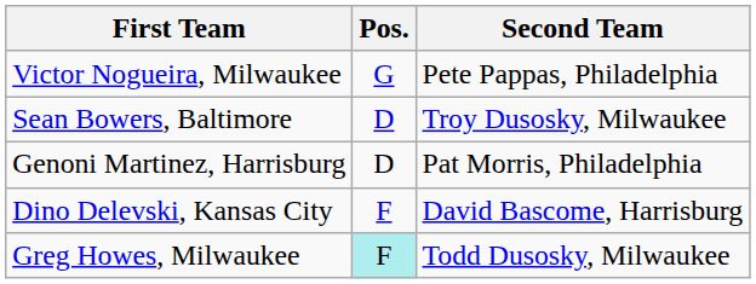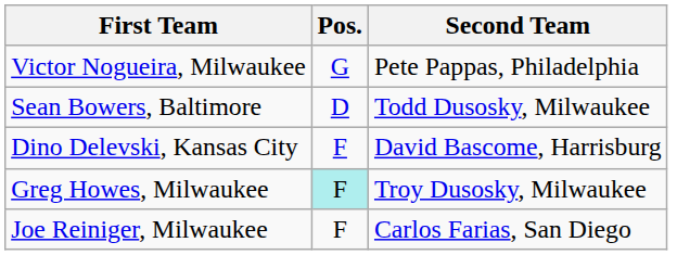Sean Bowers, Baltimore | Second Team: Troy Dusosky, Milwaukee -> Todd Dusosky, Milwaukee
- row: Genoni Martinez, Harrisburg | D | Pat Morris, Philadelphia
Greg Howes, Milwaukee | Second Team: Todd Dusosky, Milwaukee -> Troy Dusosky, Milwaukee
+ row: Joe Reiniger, Milwaukee | F | Carlos Farias, San Diego
